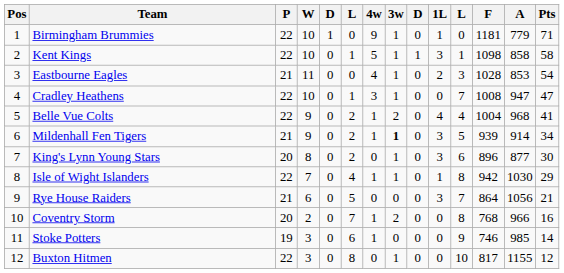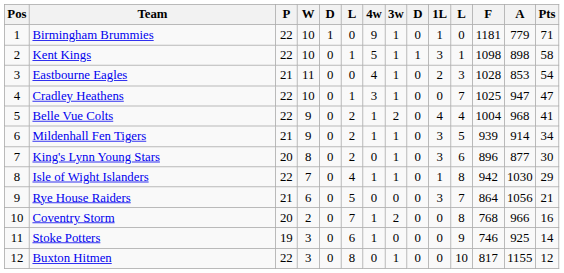Kent Kings | A: 858 -> 898
Cradley Heathens | F: 1008 -> 1025
Mildenhall Fen Tigers | 3w: bold -> normal
Stoke Potters | A: 985 -> 925
